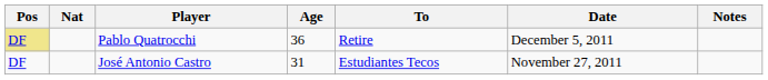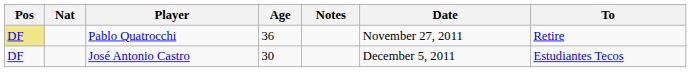columns swapped: To <-> Notes
Pablo Quatrocchi | Date: December 5, 2011 -> November 27, 2011
José Antonio Castro | Age: 31 -> 30
José Antonio Castro | Date: November 27, 2011 -> December 5, 2011
